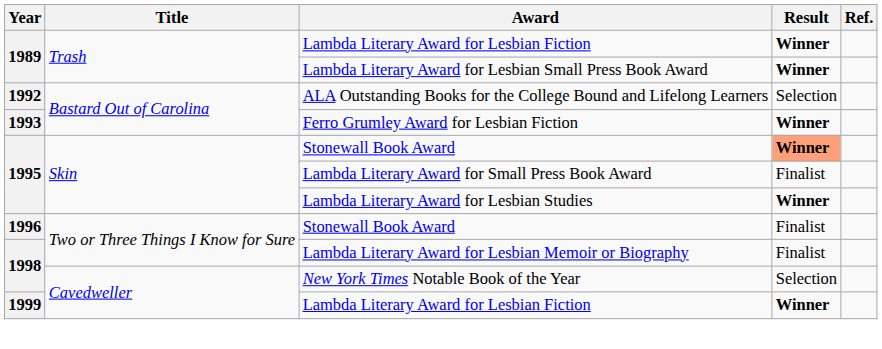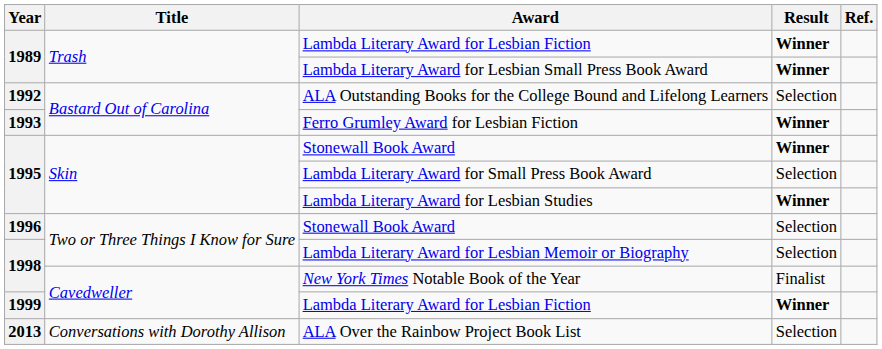1995 / Stonewall Book Award | Result: lightsalmon background -> no background
Lambda Literary Award for Small Press Book Award | Result: Finalist -> Selection
1996 / Stonewall Book Award | Result: Finalist -> Selection
Lambda Literary Award for Lesbian Memoir or Biography | Result: Finalist -> Selection
New York Times Notable Book of the Year | Result: Selection -> Finalist
+ row: 2013 | Conversations with Dorothy Allison | ALA Over the Rainbow Project Book List | Selection
